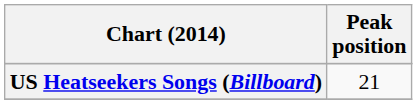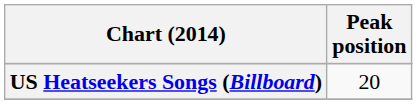US Heatseekers Songs (Billboard) | Peak position: 21 -> 20
